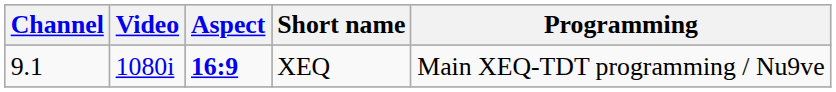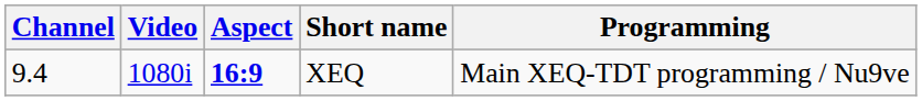XEQ | Channel: 9.1 -> 9.4
